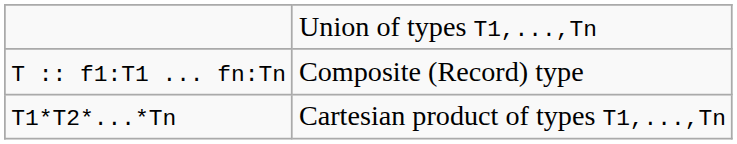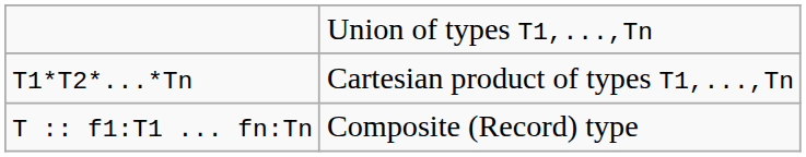rows swapped: T1*T2*...*Tn <-> T :: f1:T1 ... fn:Tn
